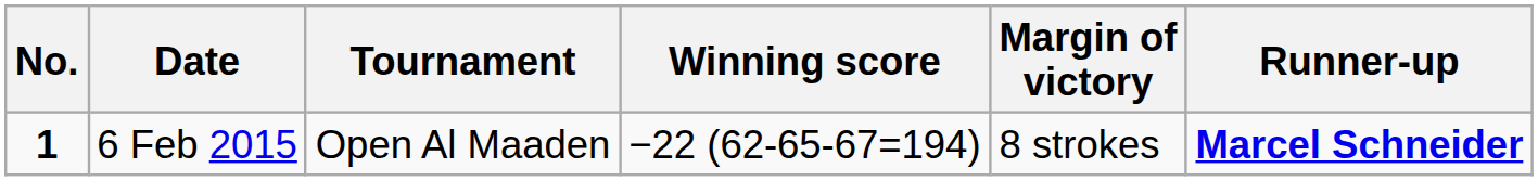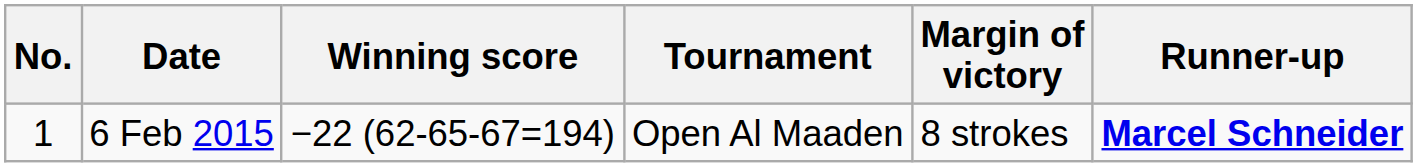columns swapped: Tournament <-> Winning score
6 Feb 2015 | No.: bold -> normal
